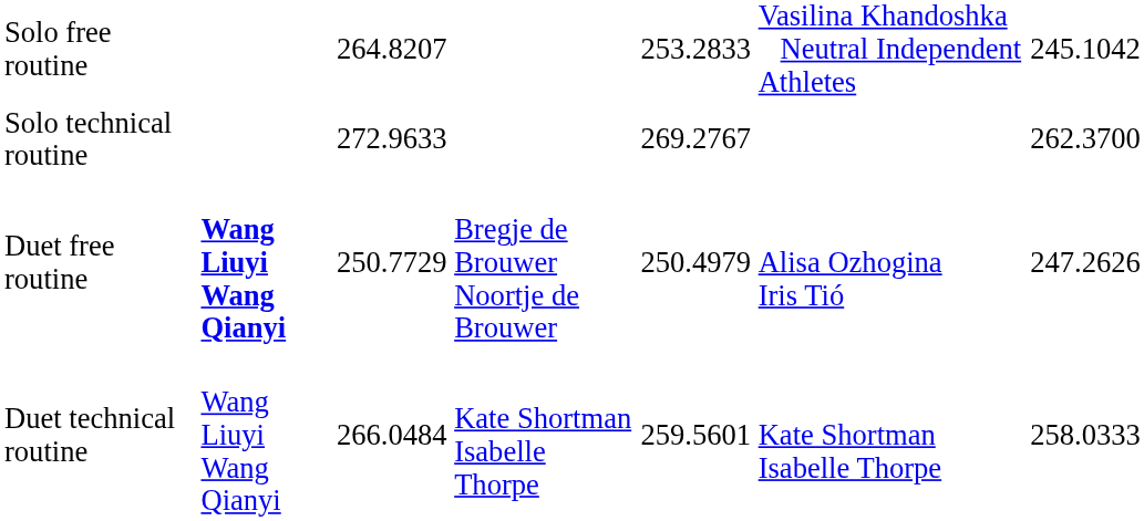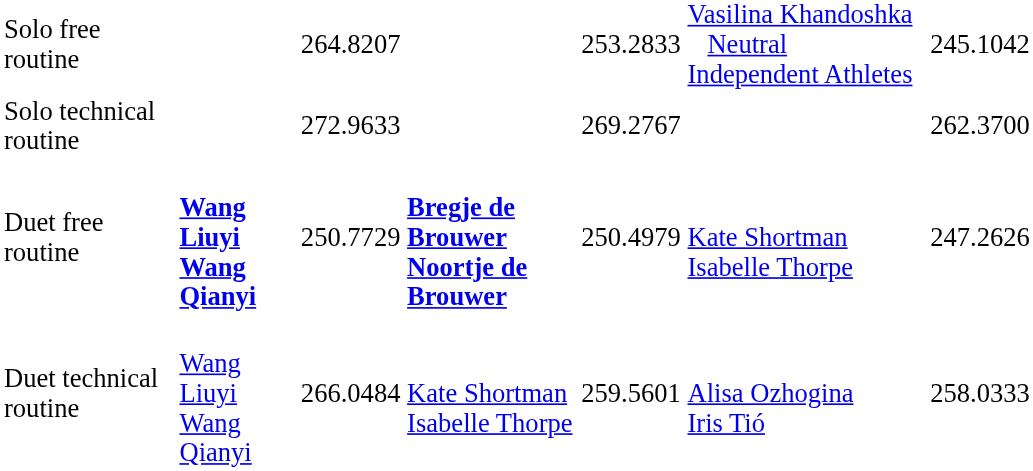Duet free routine | column 4: normal -> bold
Duet free routine | column 6: Alisa Ozhogina Iris Tió -> Kate Shortman Isabelle Thorpe
Duet technical routine | column 6: Kate Shortman Isabelle Thorpe -> Alisa Ozhogina Iris Tió
